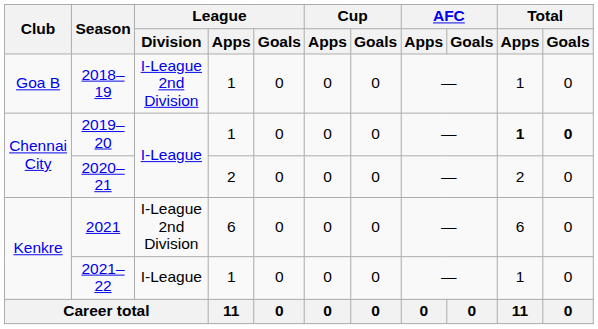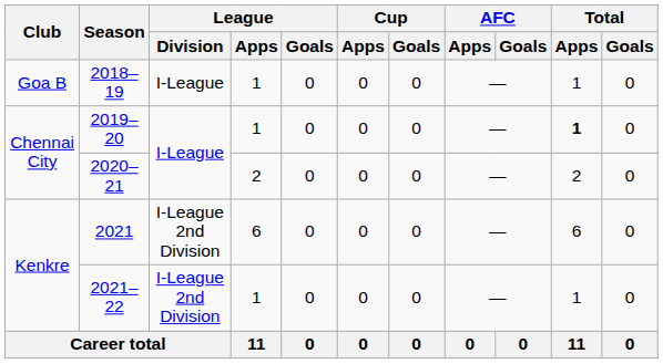2018–19 | League / Division: I-League 2nd Division -> I-League
2019–20 | Total / Goals: bold -> normal
2021–22 | League / Division: I-League -> I-League 2nd Division
